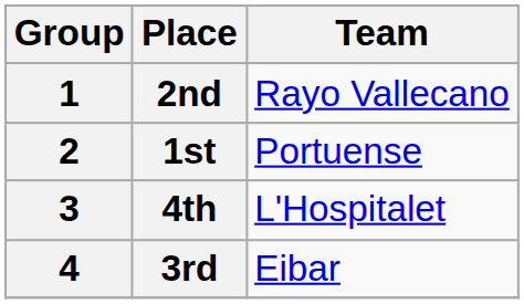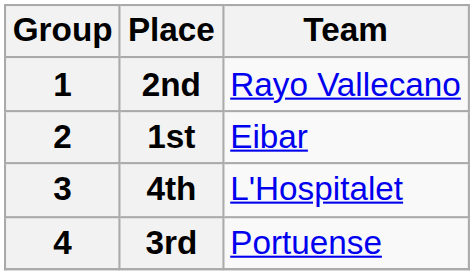1st | Team: Portuense -> Eibar
3rd | Team: Eibar -> Portuense
